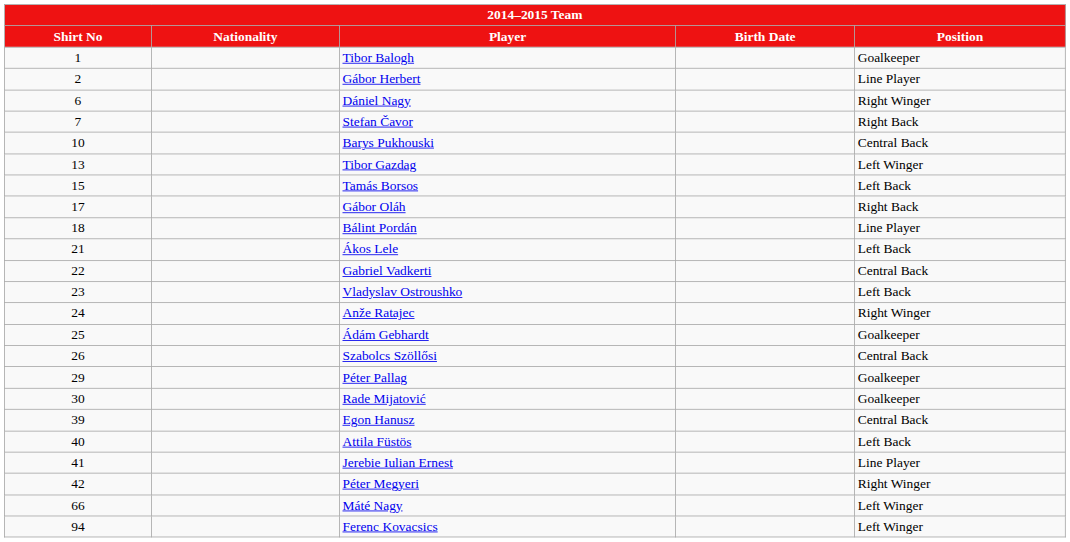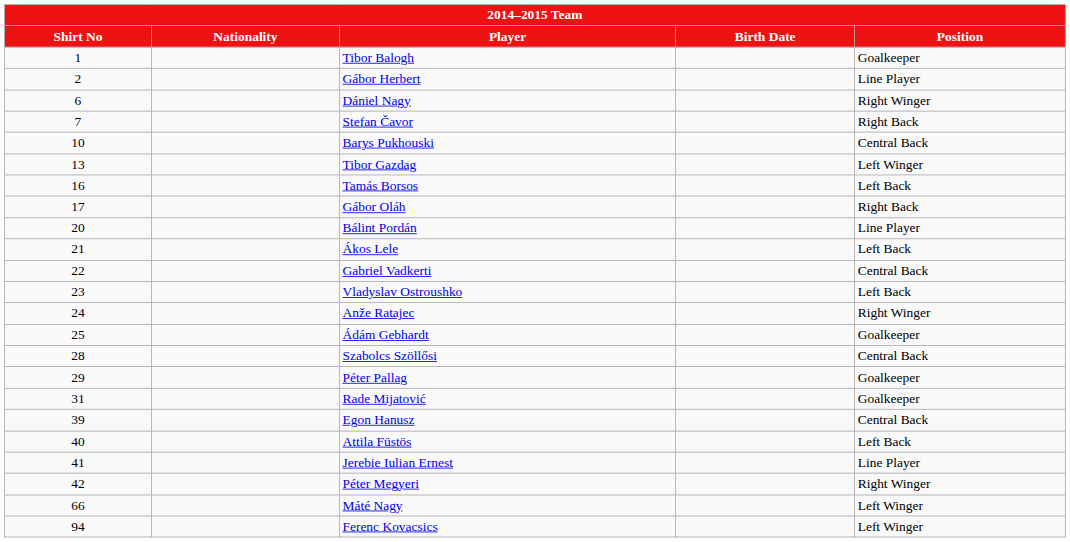Tamás Borsos | Shirt No: 15 -> 16
Bálint Pordán | Shirt No: 18 -> 20
Szabolcs Szöllősi | Shirt No: 26 -> 28
Rade Mijatović | Shirt No: 30 -> 31
